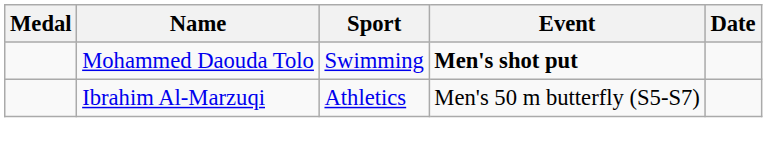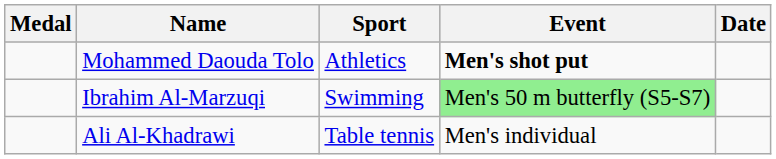Mohammed Daouda Tolo | Sport: Swimming -> Athletics
Ibrahim Al-Marzuqi | Sport: Athletics -> Swimming
Ibrahim Al-Marzuqi | Event: no background -> lightgreen background
+ row: Ali Al-Khadrawi | Table tennis | Men's individual
